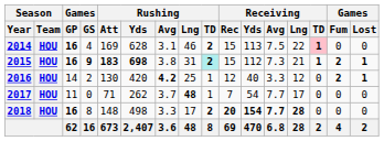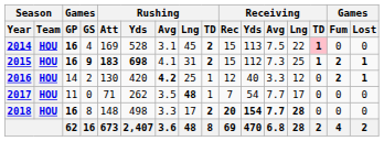2014 | Rushing / Yds: 628 -> 528
2014 | Rushing / Lng: 46 -> 45
2015 | Rushing / Avg: 3.8 -> 4.1
2015 | Rushing / TD: paleturquoise background -> no background
2015 | Receiving / Lng: 21 -> 25
2017 | Rushing / Avg: 3.7 -> 3.5
